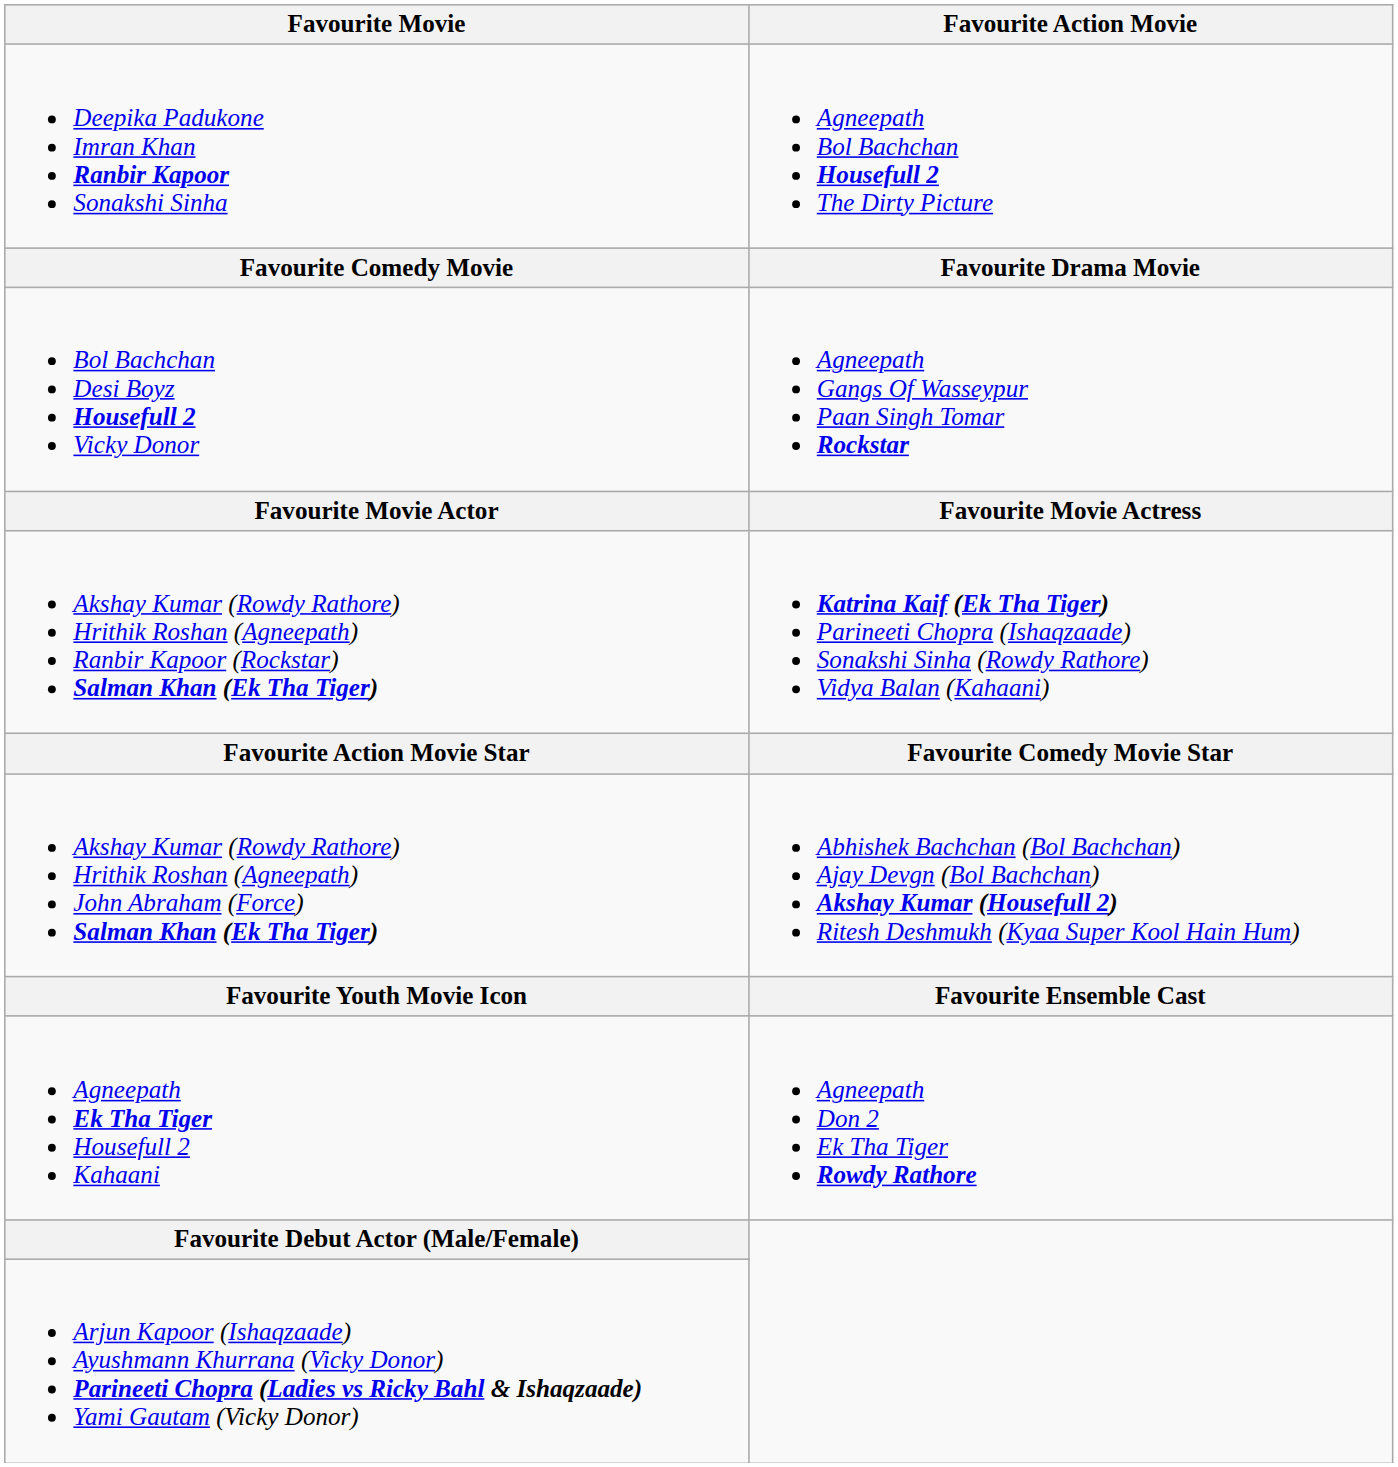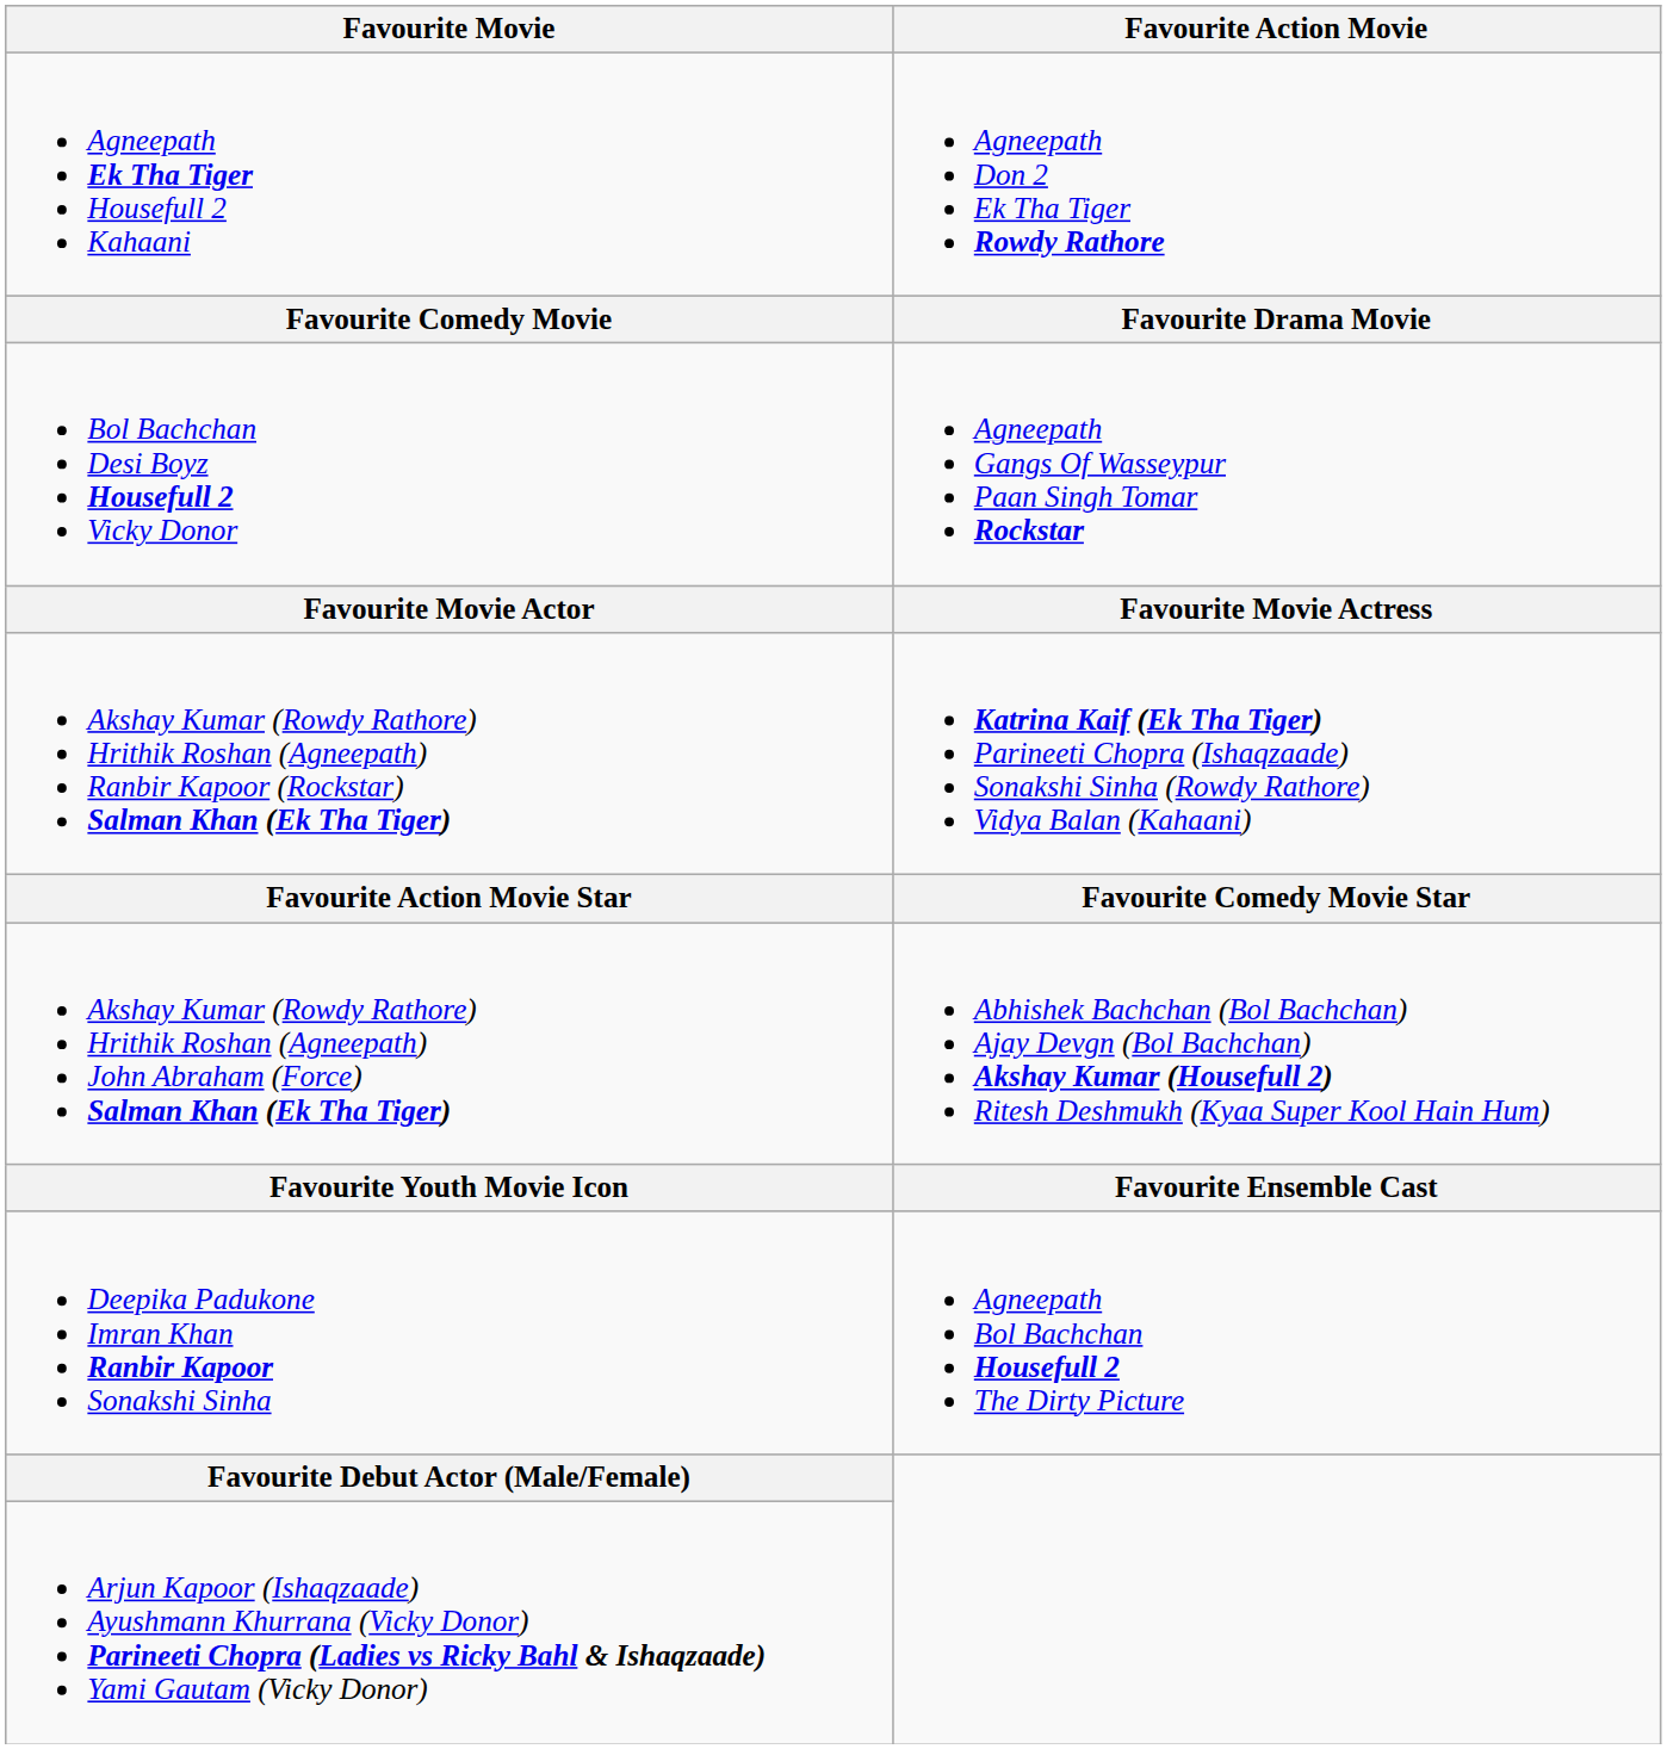rows swapped: Agneepath Ek Tha Tiger Housefull 2 Kahaani <-> Deepika Padukone Imran Khan Ranbir Kapoor Sonakshi Sinha
